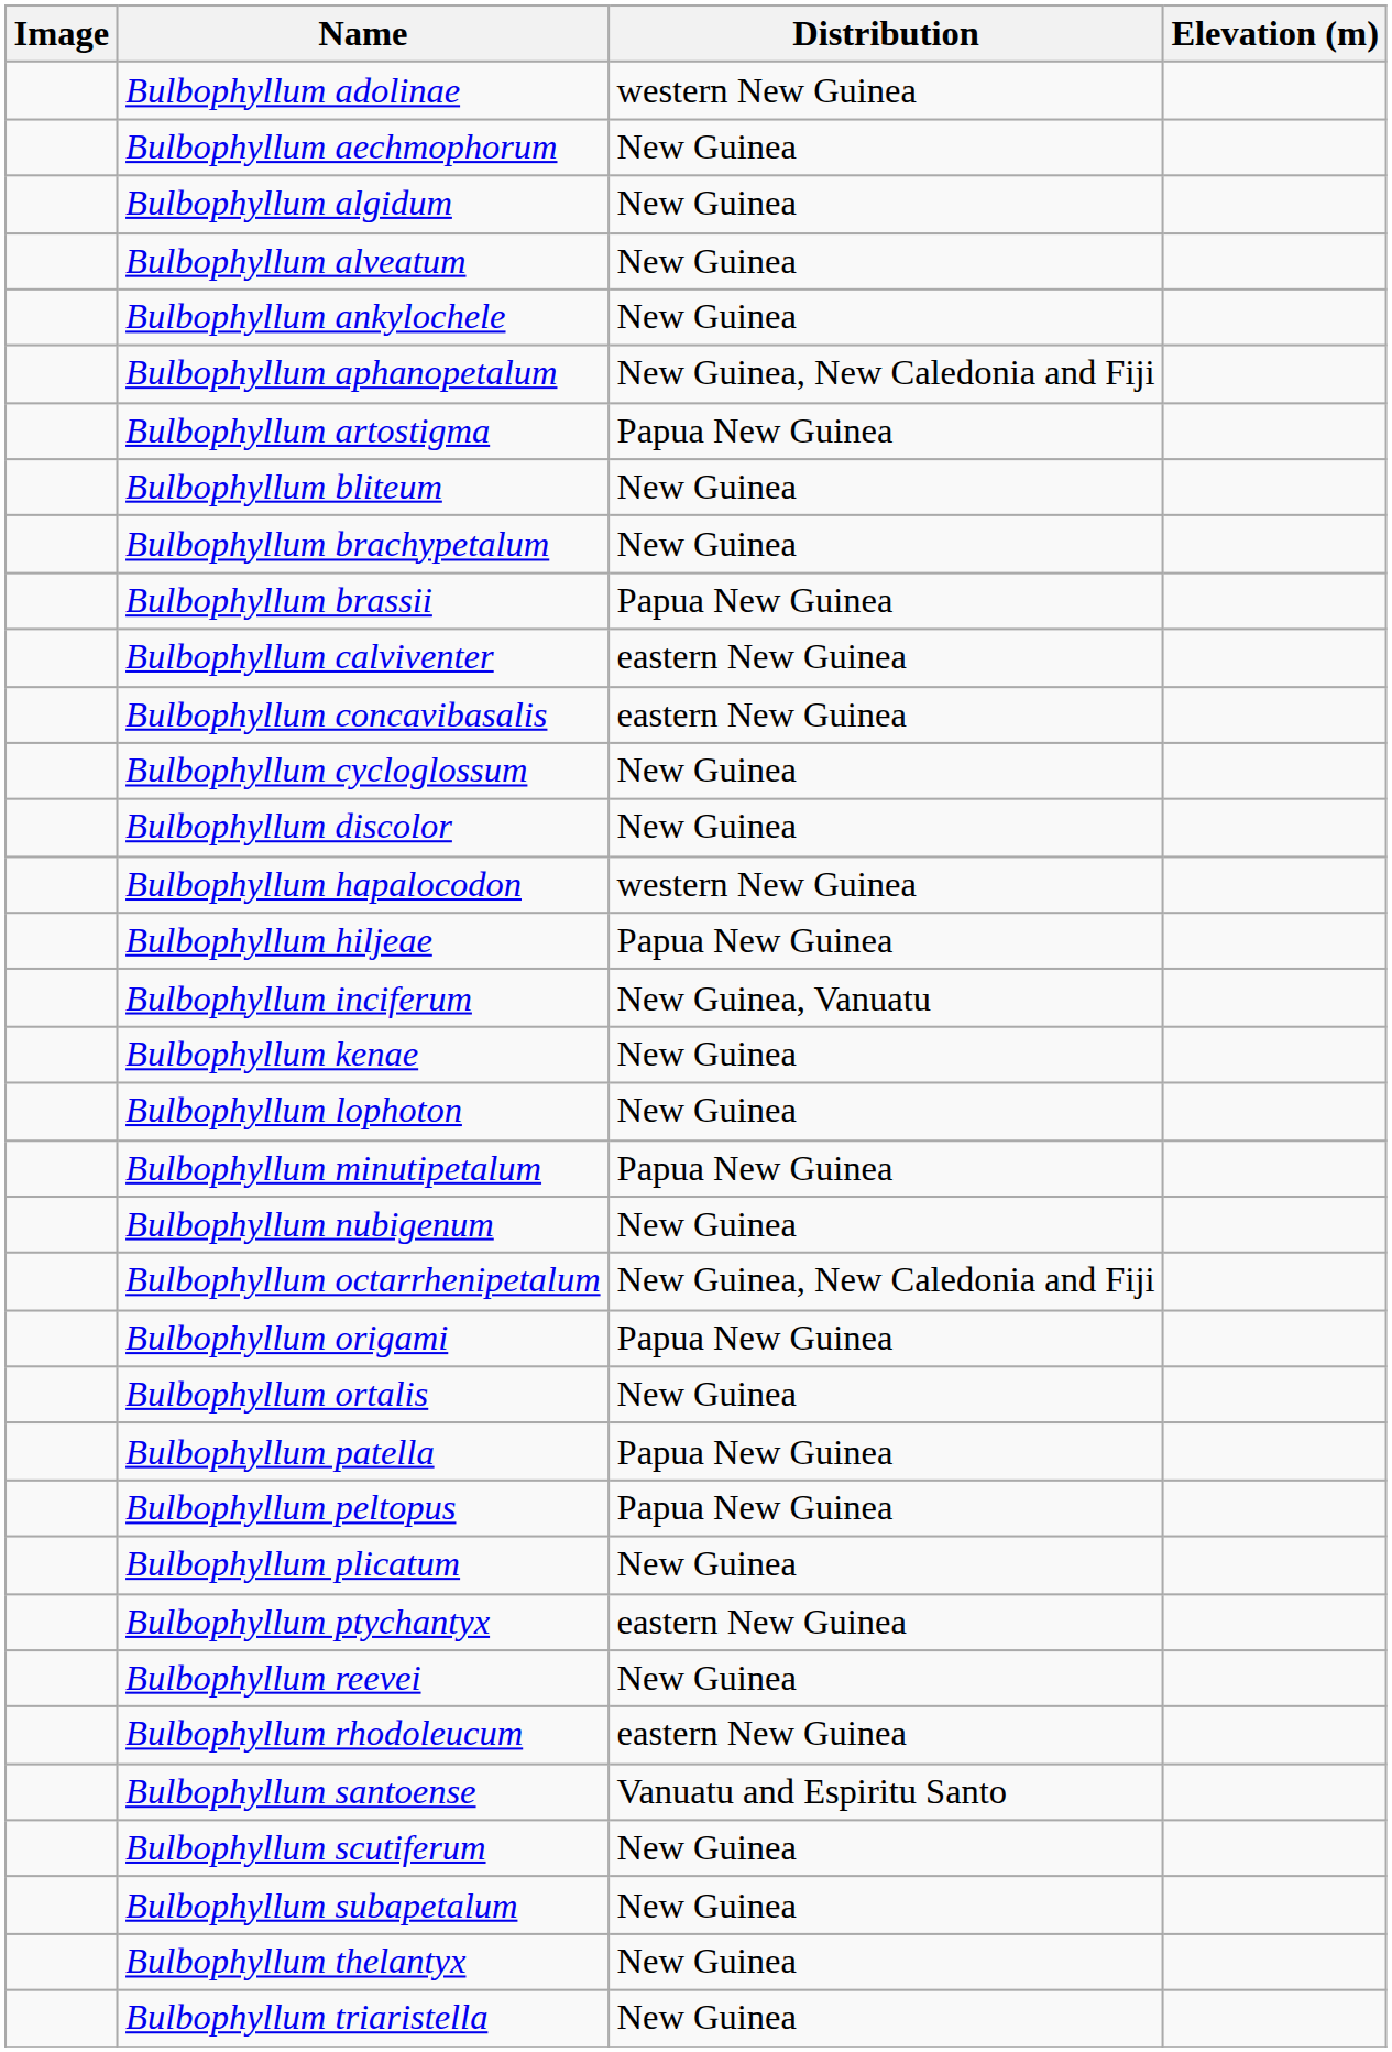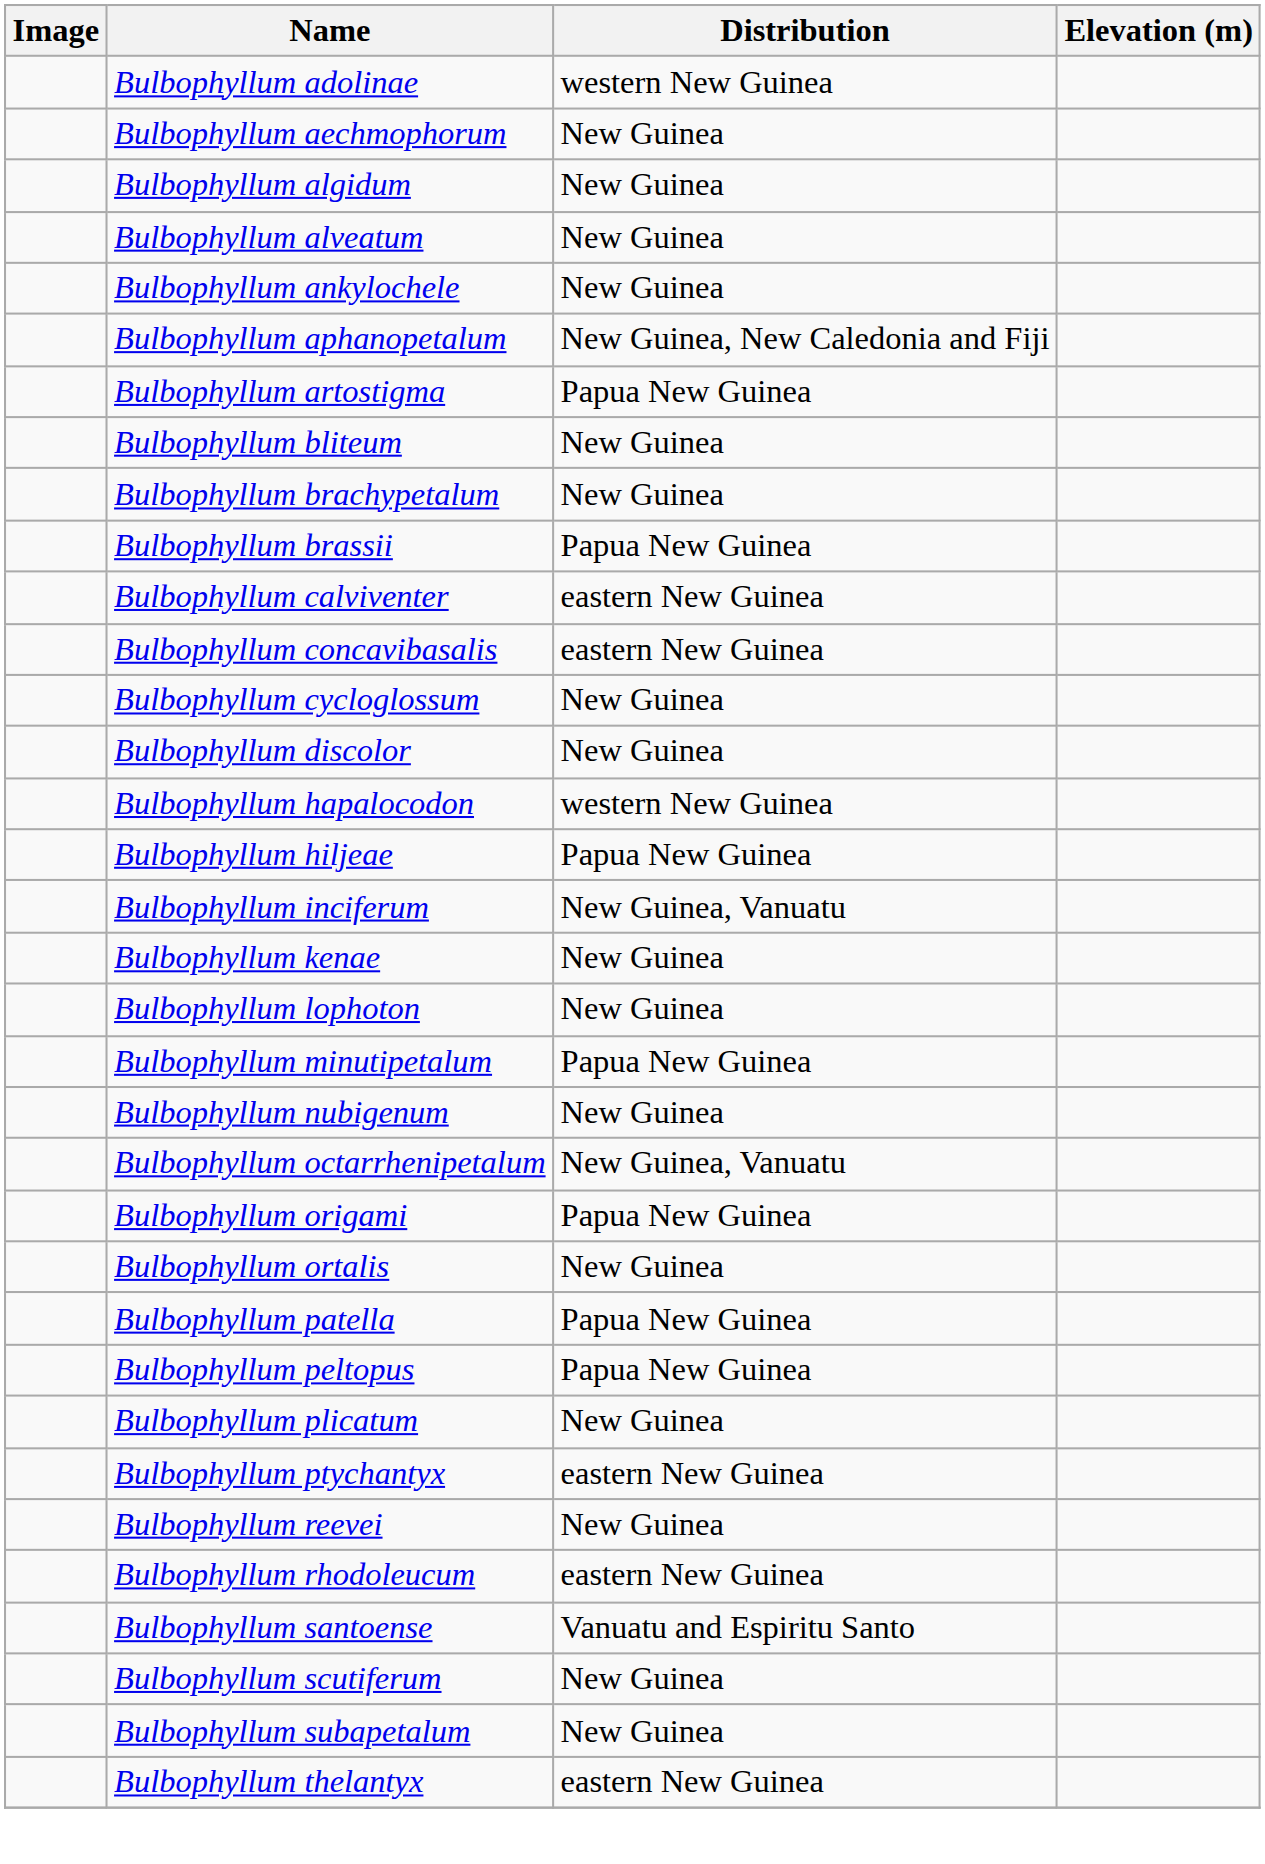Bulbophyllum octarrhenipetalum | Distribution: New Guinea, New Caledonia and Fiji -> New Guinea, Vanuatu
Bulbophyllum thelantyx | Distribution: New Guinea -> eastern New Guinea
- row: Bulbophyllum triaristella | New Guinea
